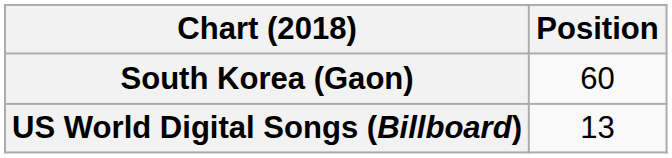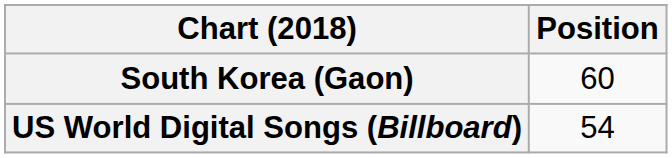US World Digital Songs (Billboard) | Position: 13 -> 54
